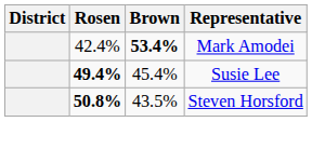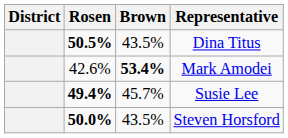+ row: 50.5% | 43.5% | Dina Titus
Mark Amodei | Rosen: 42.4% -> 42.6%
Susie Lee | Brown: 45.4% -> 45.7%
Steven Horsford | Rosen: 50.8% -> 50.0%
